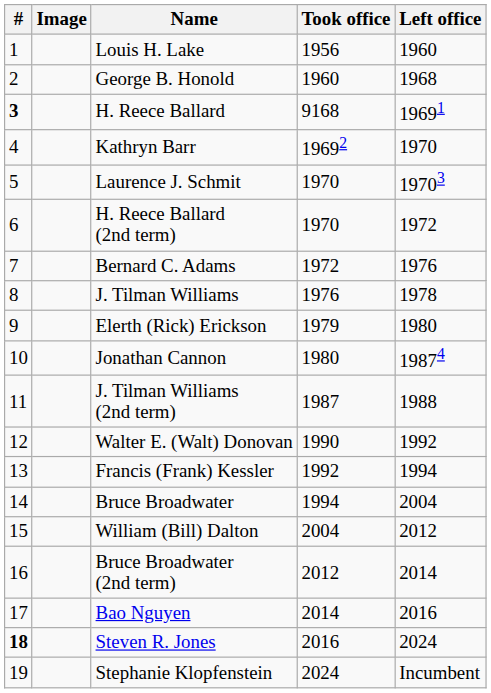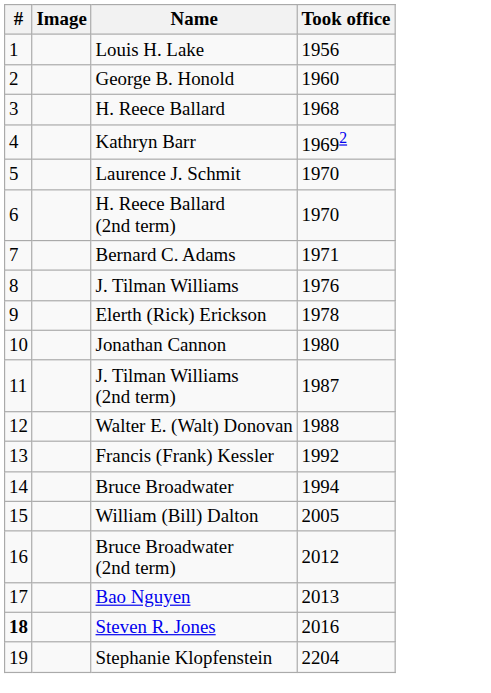- column: Left office | 1960 | 1968 | 19691 | 1970 | 19703 | 1972 | 1976 | 1978 | 1980 | 19874 | 1988 | 1992 | 1994 | 2004 | 2012 | 2014 | 2016 | 2024 | Incumbent
H. Reece Ballard | #: bold -> normal
H. Reece Ballard | Took office: 9168 -> 1968
Bernard C. Adams | Took office: 1972 -> 1971
Elerth (Rick) Erickson | Took office: 1979 -> 1978
Walter E. (Walt) Donovan | Took office: 1990 -> 1988
William (Bill) Dalton | Took office: 2004 -> 2005
Bao Nguyen | Took office: 2014 -> 2013
Stephanie Klopfenstein | Took office: 2024 -> 2204
